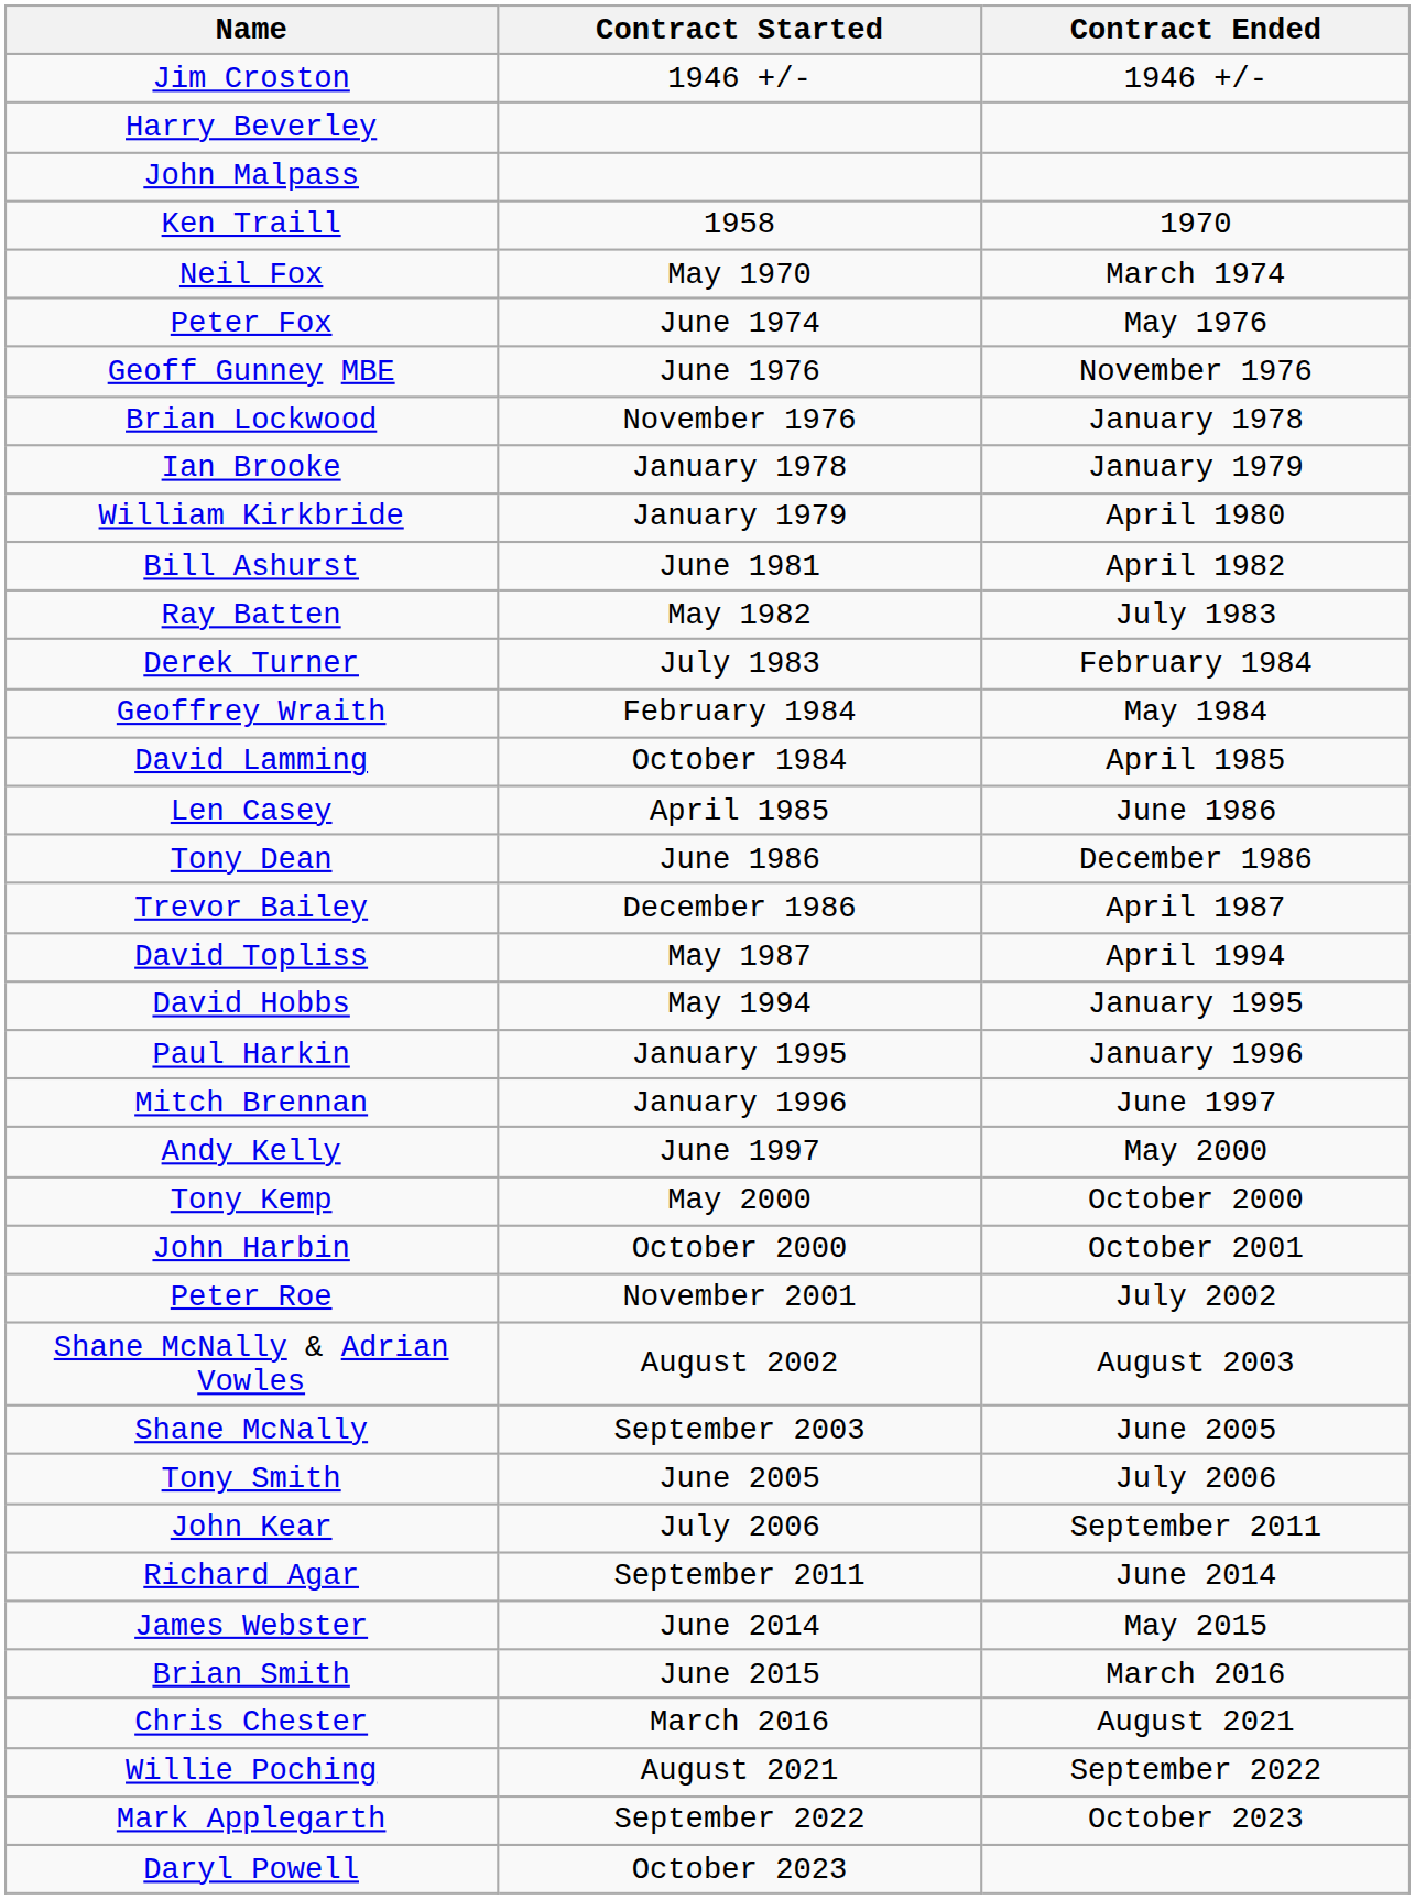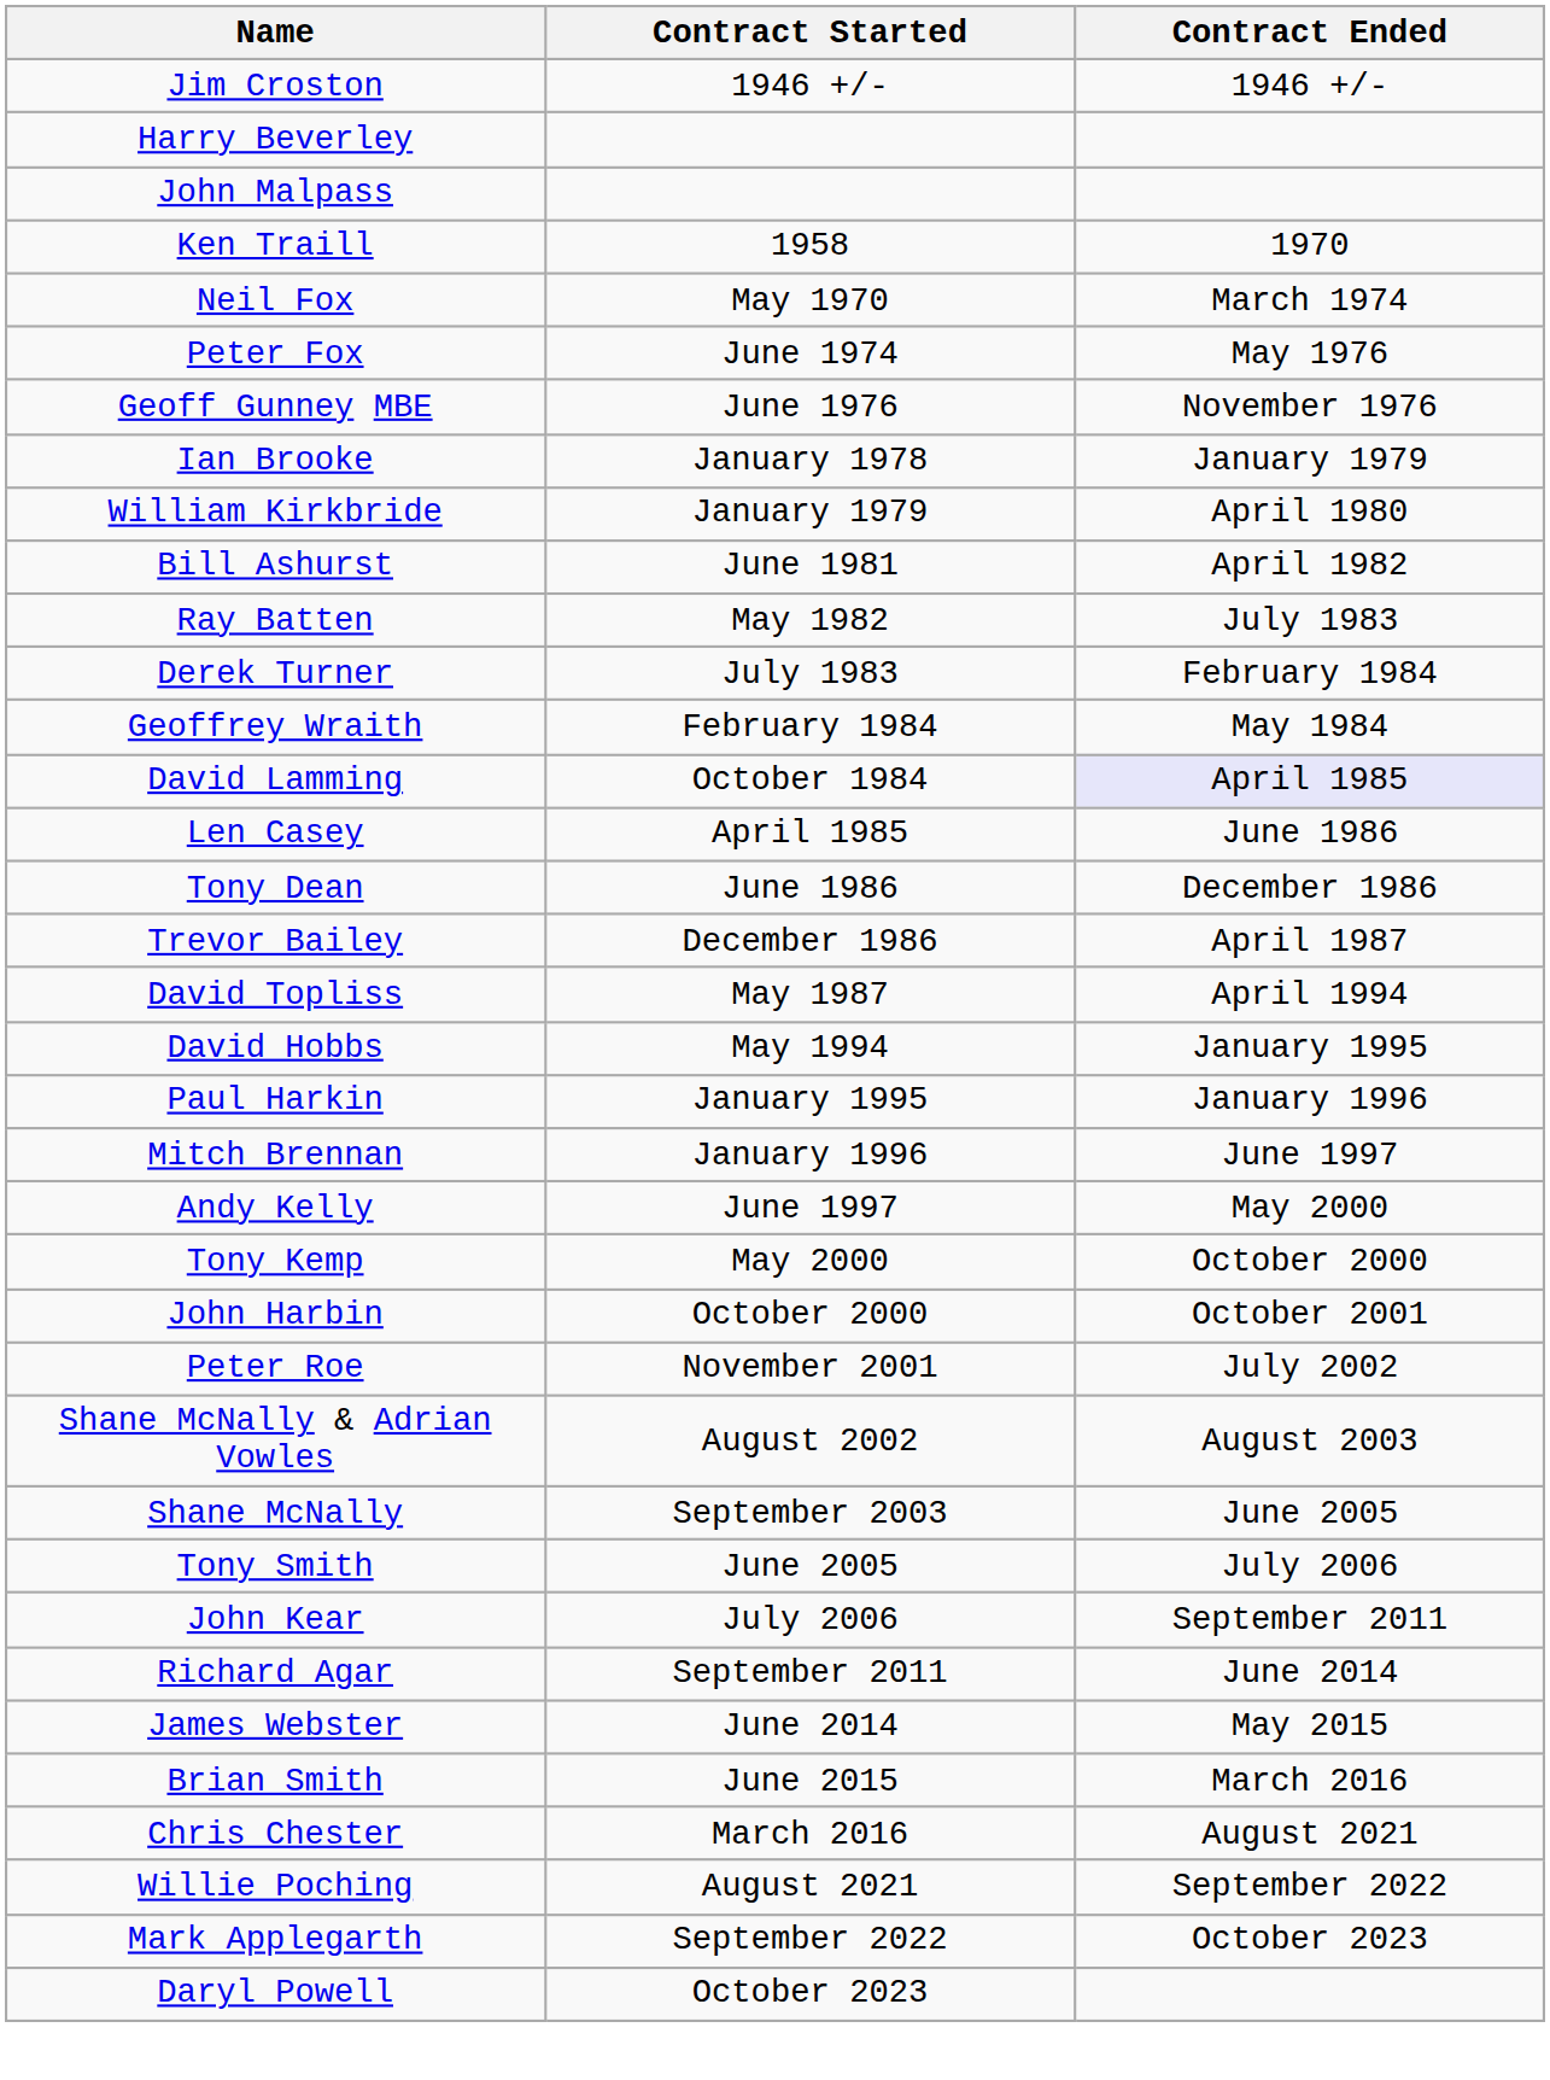- row: Brian Lockwood | November 1976 | January 1978
David Lamming | Contract Ended: no background -> lavender background
